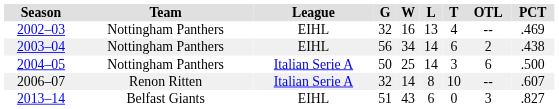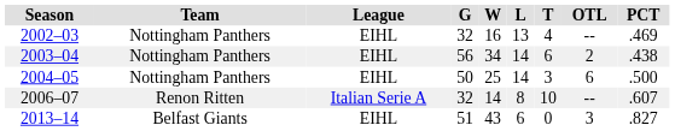2004–05 | League: Italian Serie A -> EIHL
